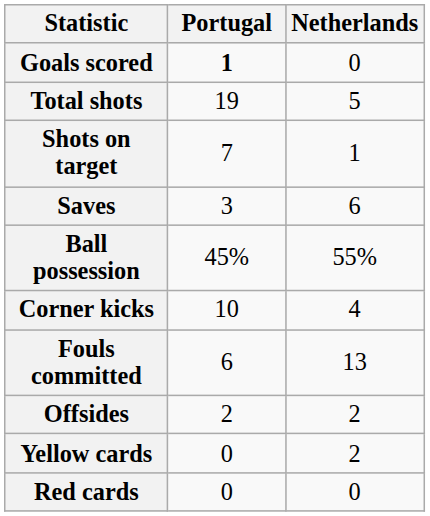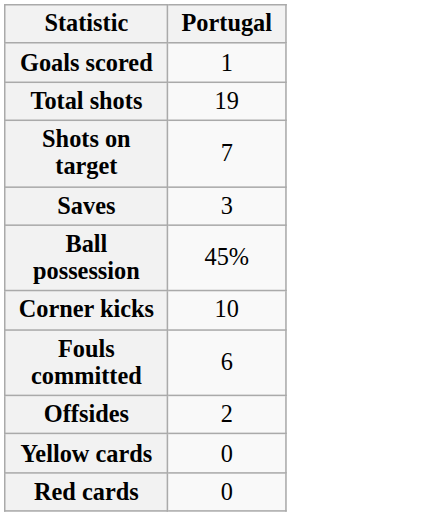- column: Netherlands | 0 | 5 | 1 | 6 | 55% | 4 | 13 | 2 | 2 | 0
Goals scored | Portugal: bold -> normal
